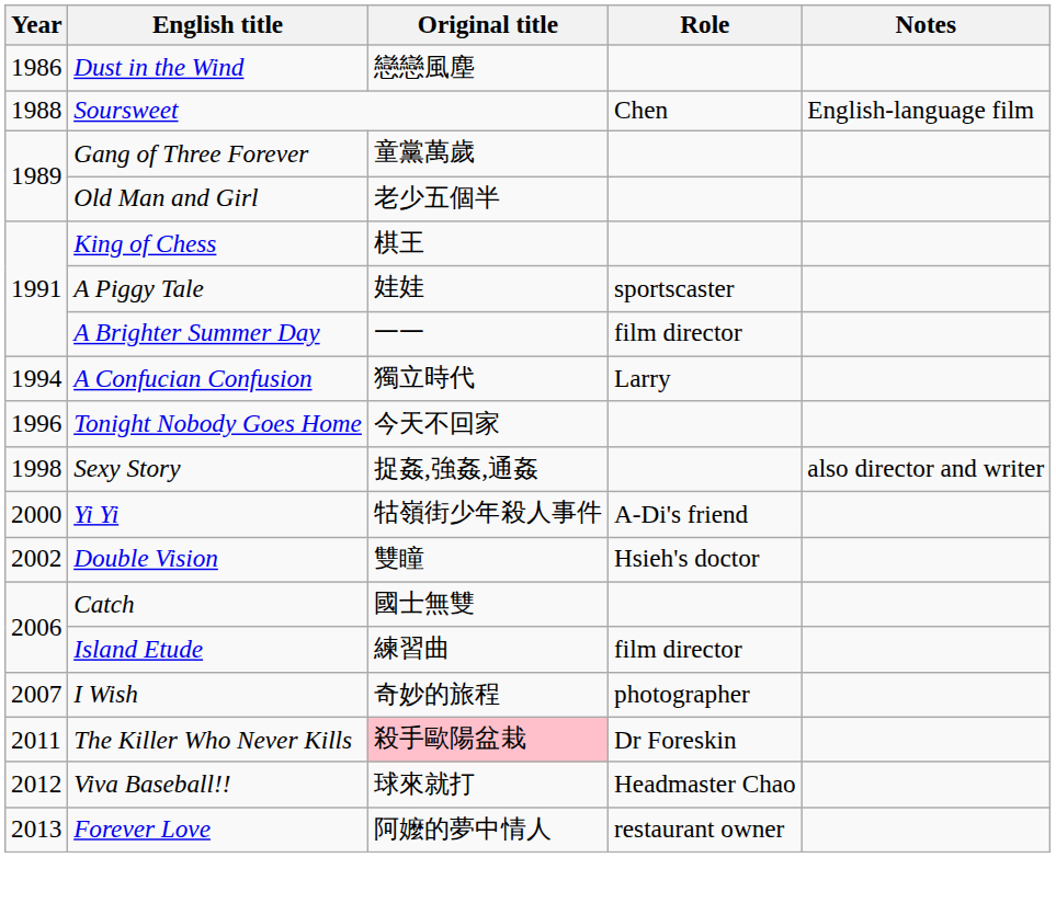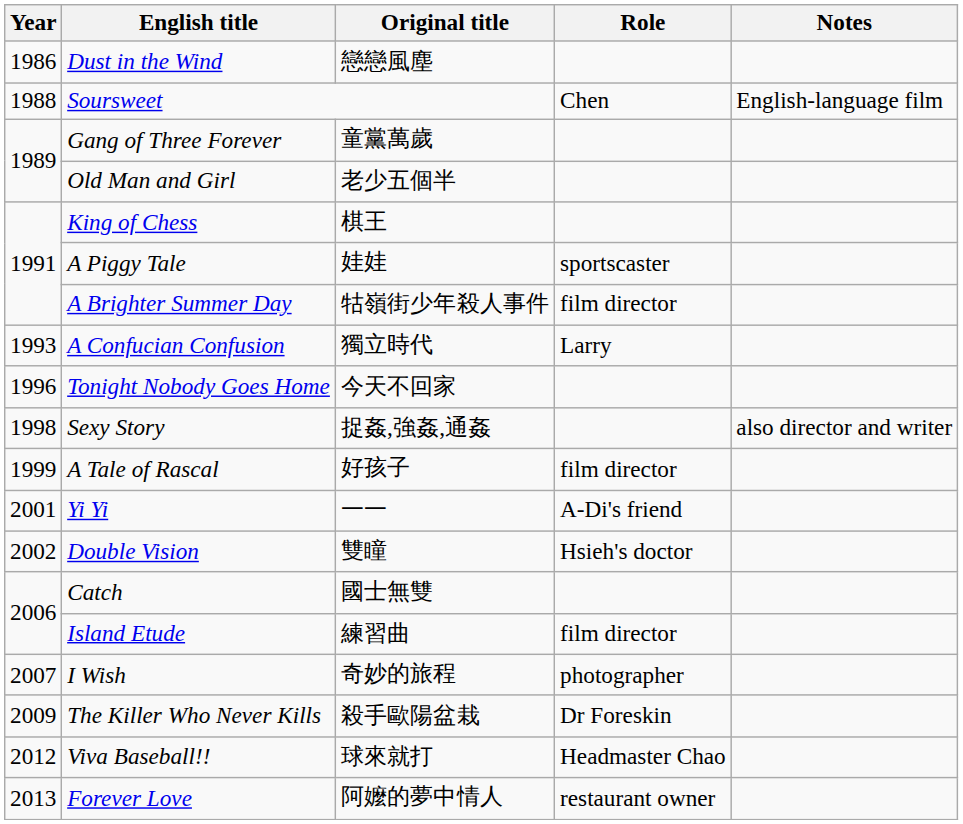A Brighter Summer Day | Original title: 一一 -> 牯嶺街少年殺人事件
A Confucian Confusion | Year: 1994 -> 1993
+ row: 1999 | A Tale of Rascal | 好孩子 | film director
Yi Yi | Year: 2000 -> 2001
Yi Yi | Original title: 牯嶺街少年殺人事件 -> 一一
The Killer Who Never Kills | Year: 2011 -> 2009
The Killer Who Never Kills | Original title: pink background -> no background
